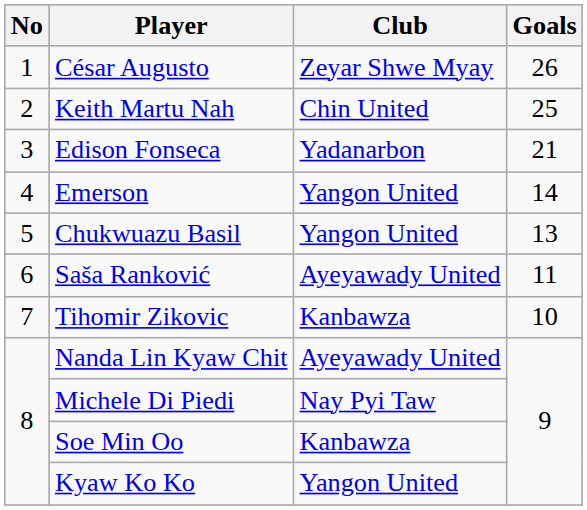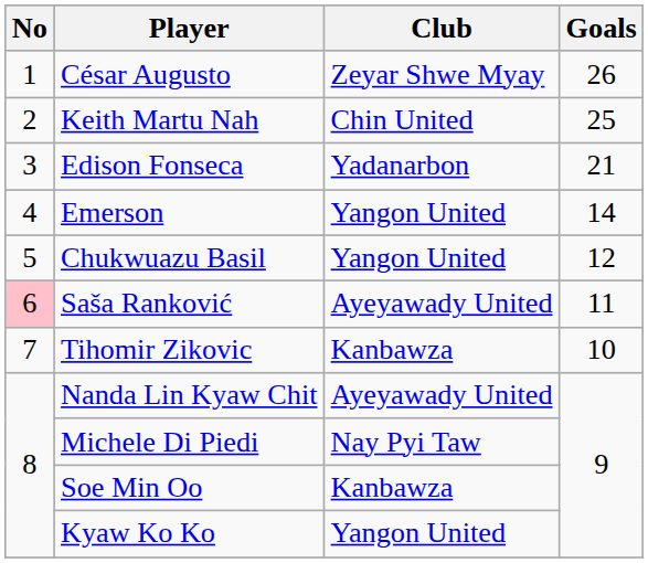Chukwuazu Basil | Goals: 13 -> 12
Saša Ranković | No: no background -> pink background
